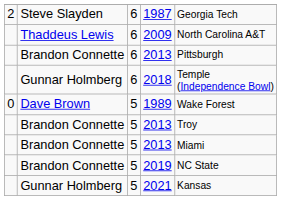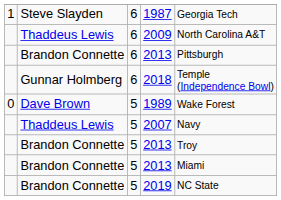1987 | column 1: 2 -> 1
+ row: Thaddeus Lewis | 5 | 2007 | Navy
- row: Gunnar Holmberg | 5 | 2021 | Kansas
